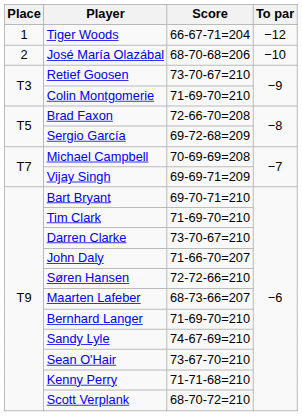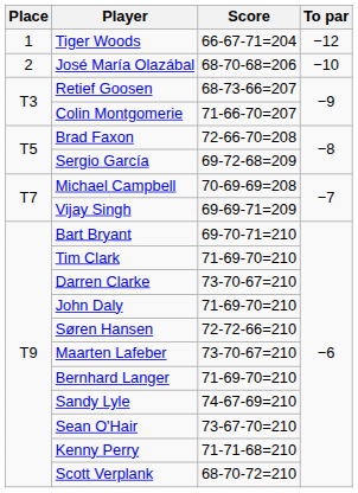Retief Goosen | Score: 73-70-67=210 -> 68-73-66=207
Colin Montgomerie | Score: 71-69-70=210 -> 71-66-70=207
John Daly | Score: 71-66-70=207 -> 71-69-70=210
Maarten Lafeber | Score: 68-73-66=207 -> 73-70-67=210
